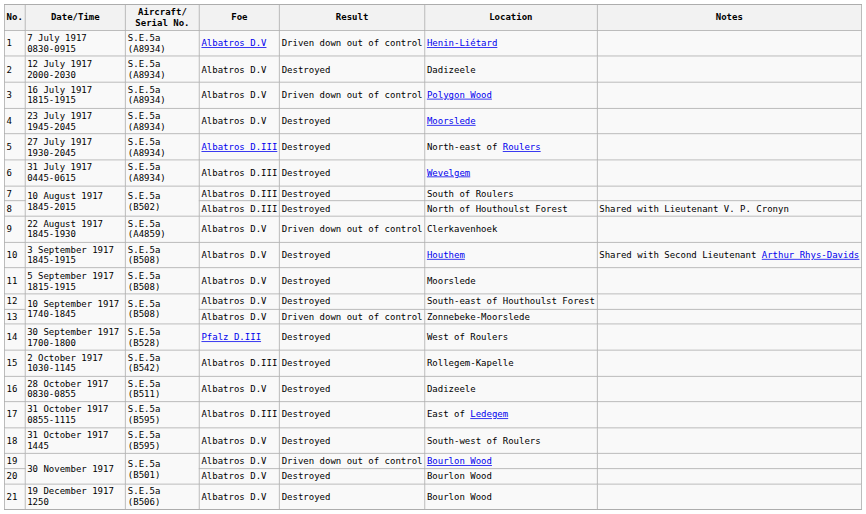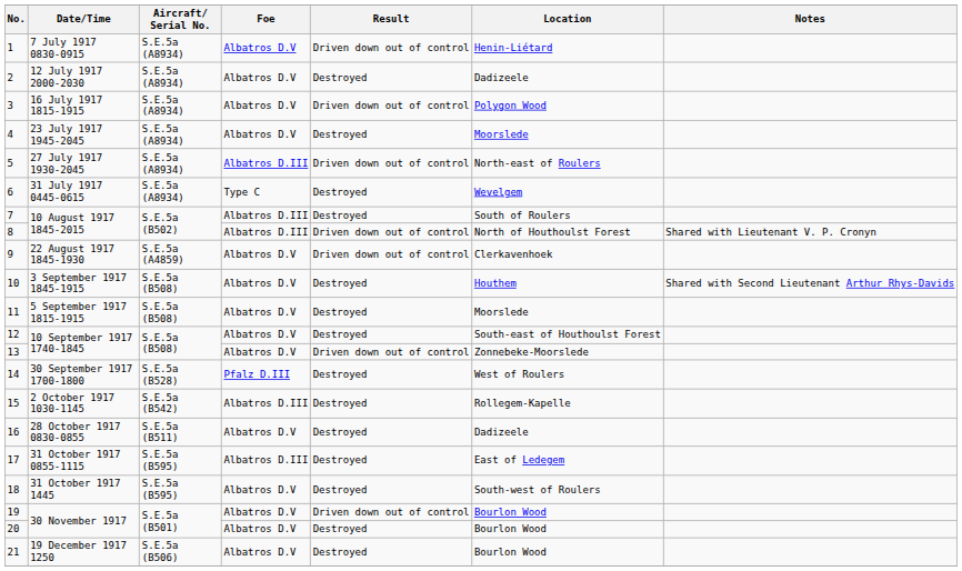5 | Result: Destroyed -> Driven down out of control
6 | Foe: Albatros D.III -> Type C
8 | Result: Destroyed -> Driven down out of control
